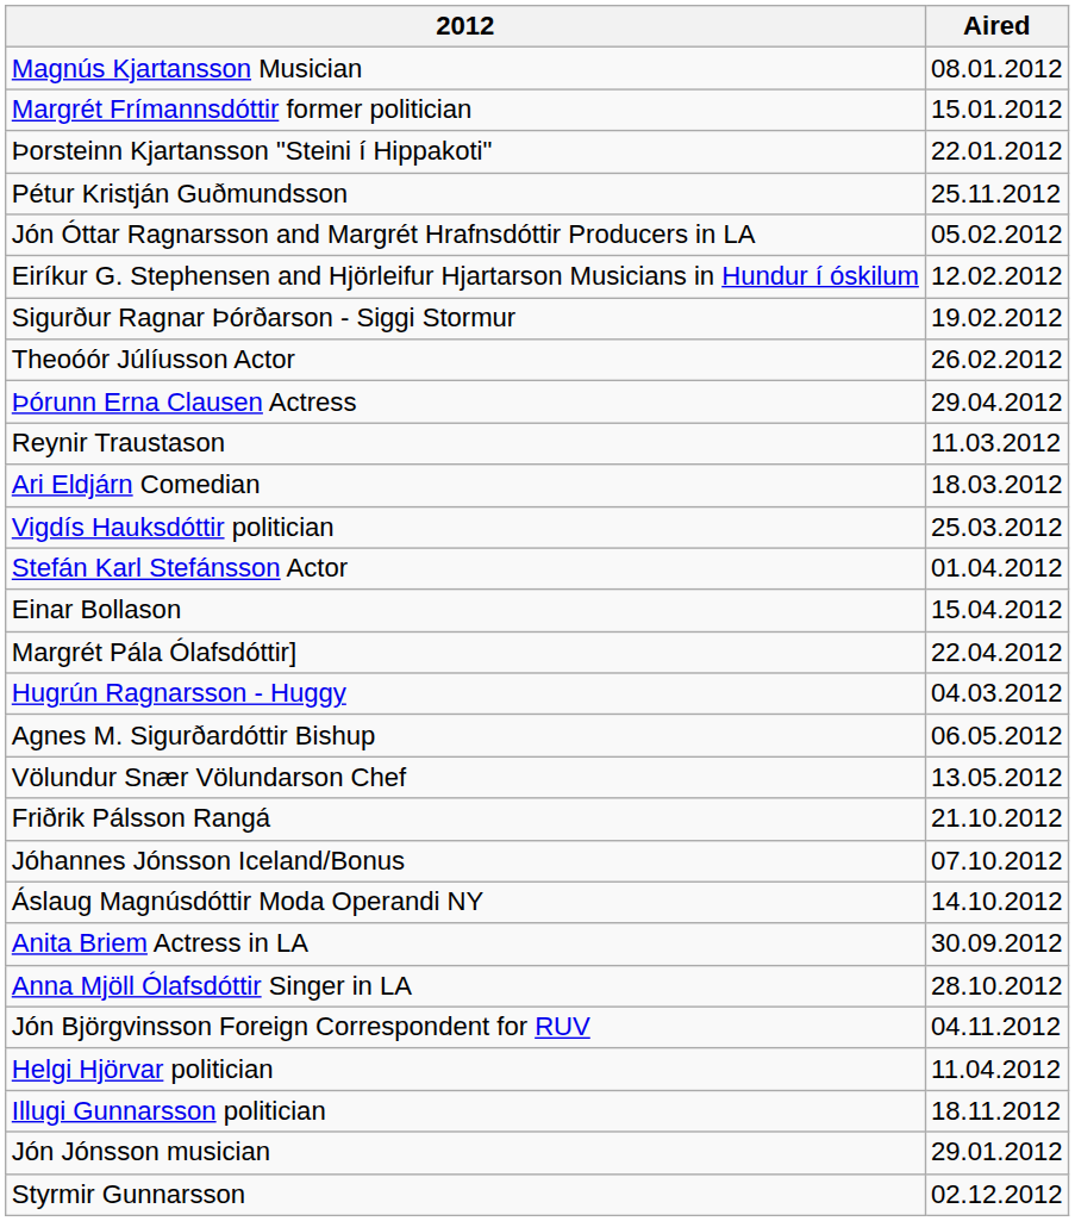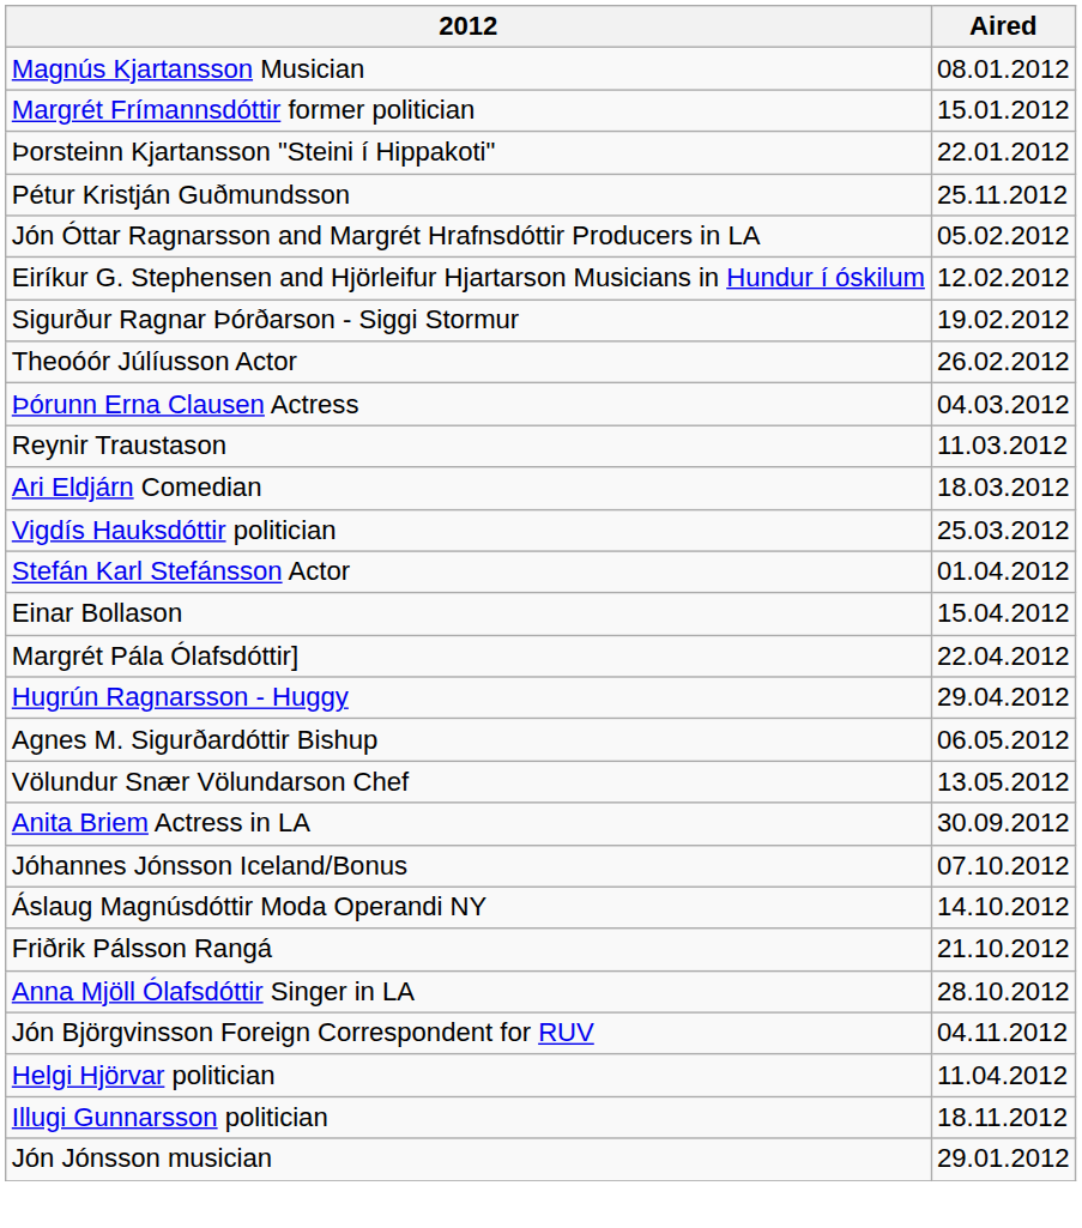Þórunn Erna Clausen Actress | Aired: 29.04.2012 -> 04.03.2012
Hugrún Ragnarsson - Huggy | Aired: 04.03.2012 -> 29.04.2012
rows swapped: Anita Briem Actress in LA <-> Friðrik Pálsson Rangá
- row: Styrmir Gunnarsson | 02.12.2012
